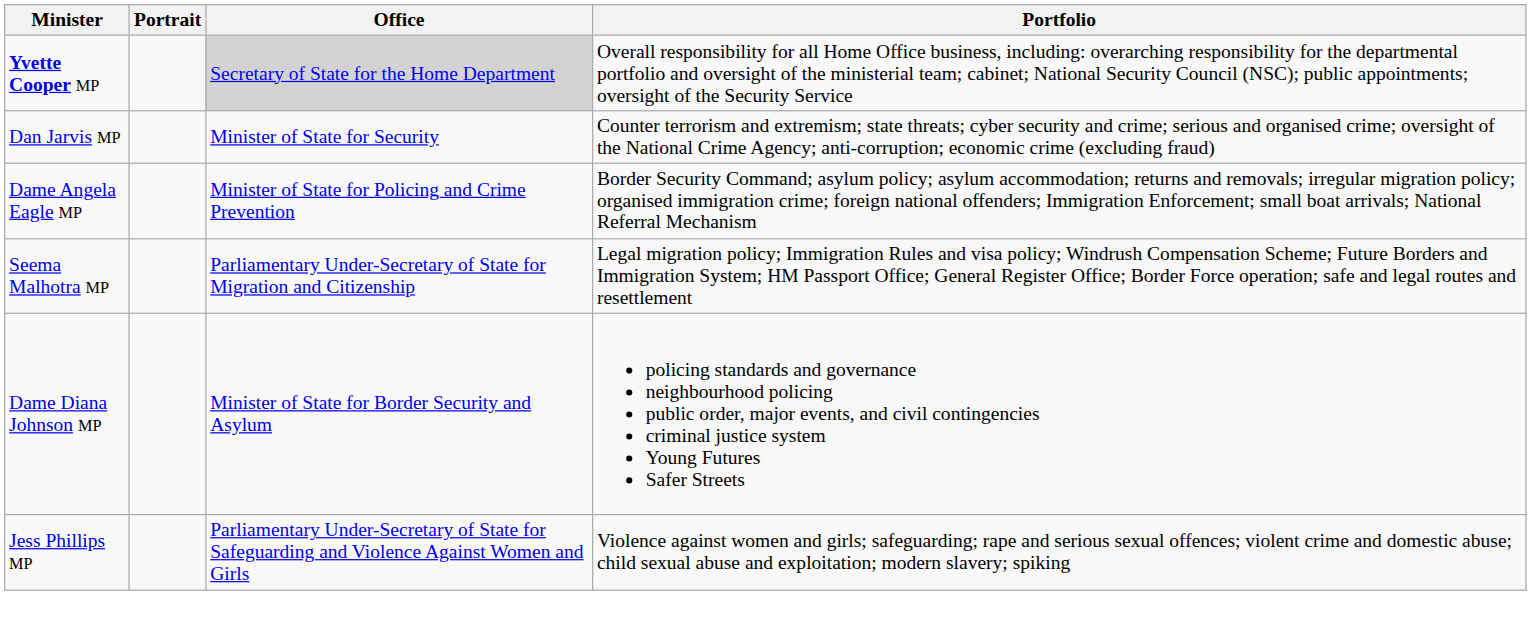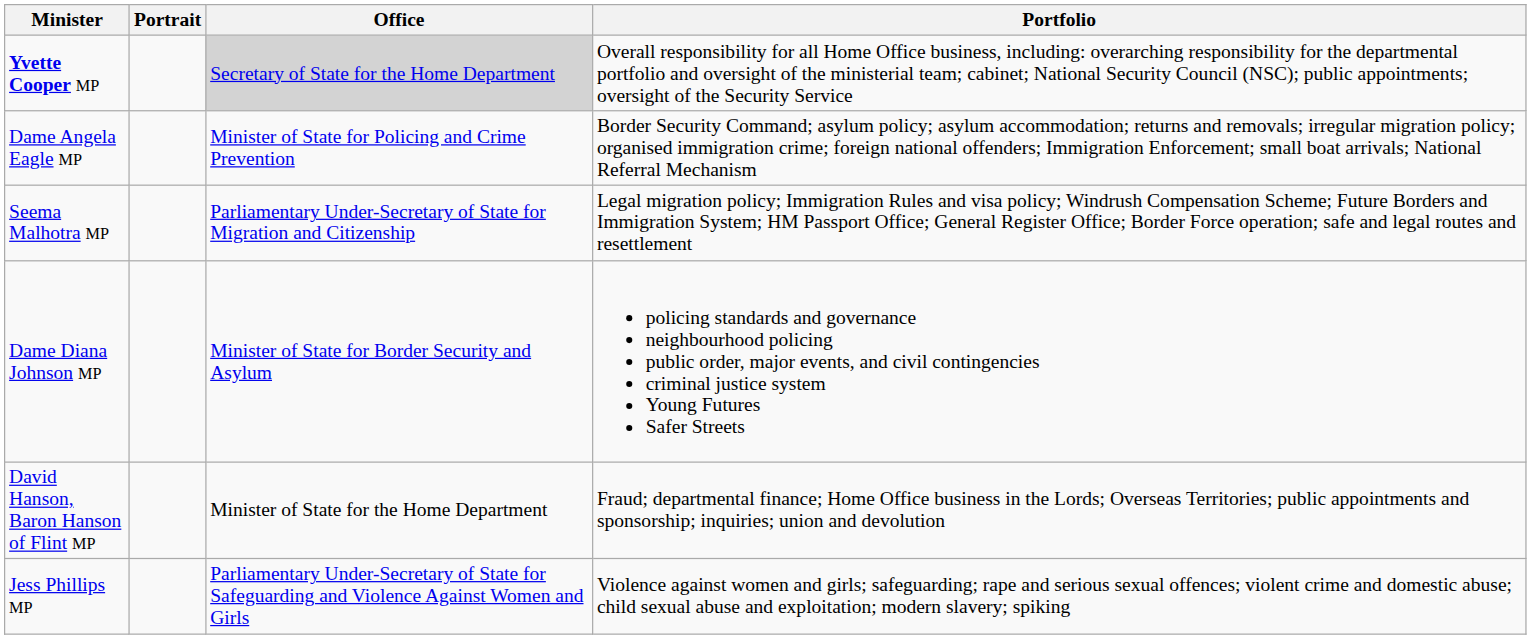- row: Dan Jarvis MP | Minister of State for Security | Counter terrorism and extremism; state threats; cyber security and crime; serious and organised crime; oversight of the National Crime Agency; anti-corruption; economic crime (excluding fraud)
+ row: David Hanson, Baron Hanson of Flint MP | Minister of State for the Home Department | Fraud; departmental finance; Home Office business in the Lords; Overseas Territories; public appointments and sponsorship; inquiries; union and devolution
